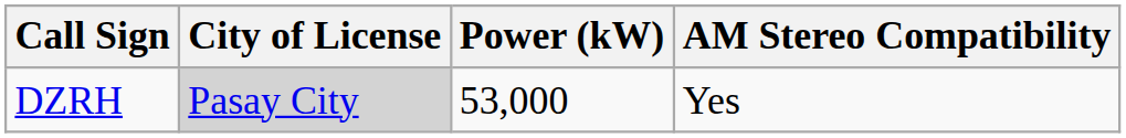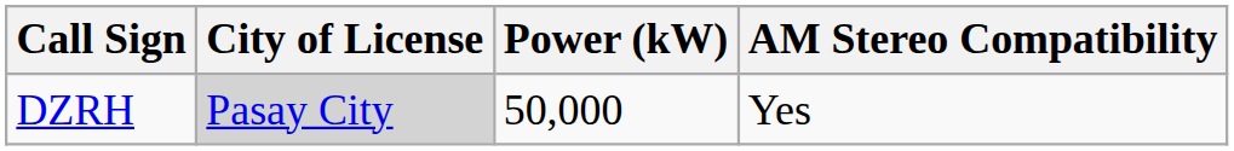DZRH | Power (kW): 53,000 -> 50,000
